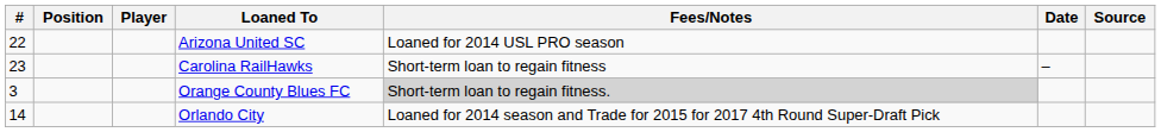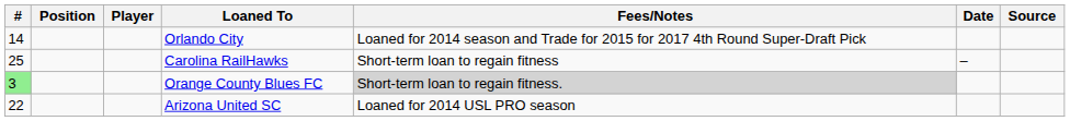rows swapped: Orlando City <-> Arizona United SC
Carolina RailHawks | #: 23 -> 25
Orange County Blues FC | #: no background -> lightgreen background
